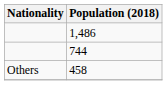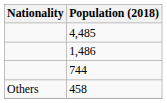+ row: 4,485
